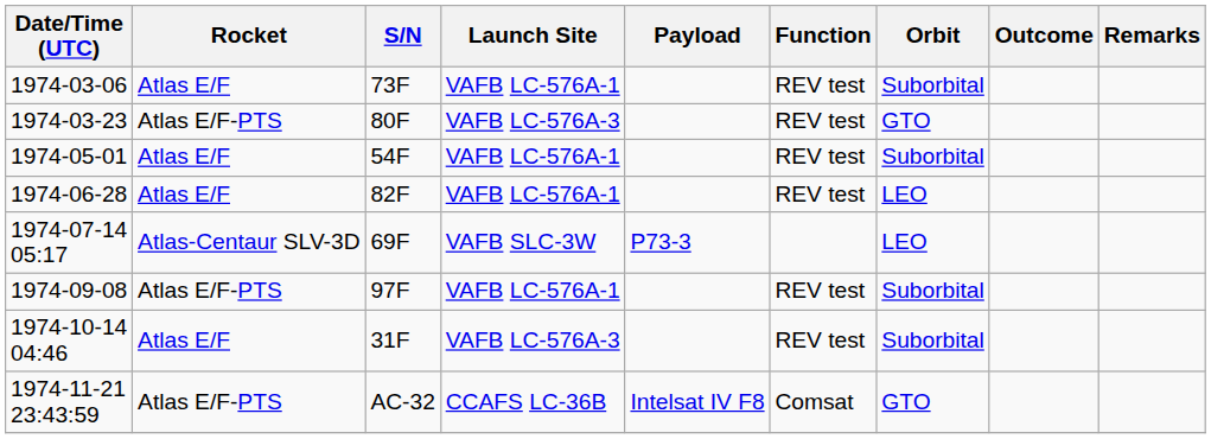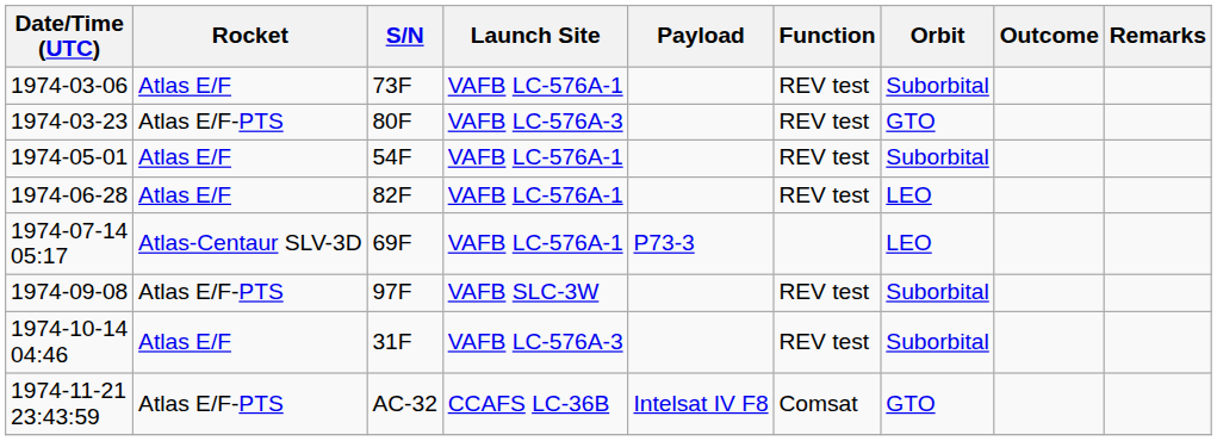1974-07-14 05:17 | Launch Site: VAFB SLC-3W -> VAFB LC-576A-1
1974-09-08 | Launch Site: VAFB LC-576A-1 -> VAFB SLC-3W
